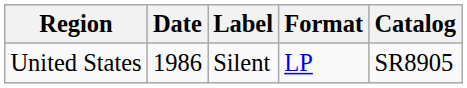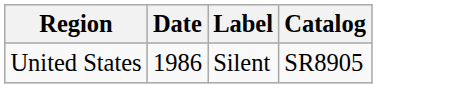- column: Format | LP
